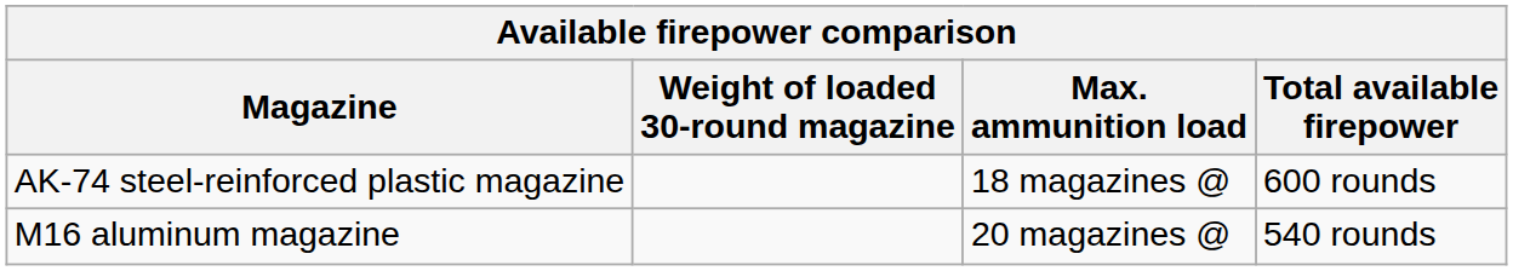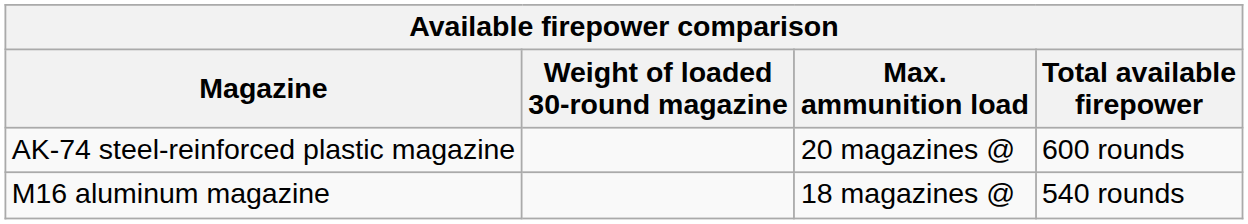AK-74 steel-reinforced plastic magazine | Max. ammunition load: 18 magazines @ -> 20 magazines @
M16 aluminum magazine | Max. ammunition load: 20 magazines @ -> 18 magazines @
